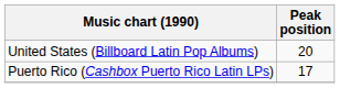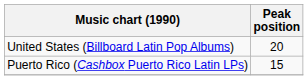Puerto Rico (Cashbox Puerto Rico Latin LPs) | Peak position: 17 -> 15
